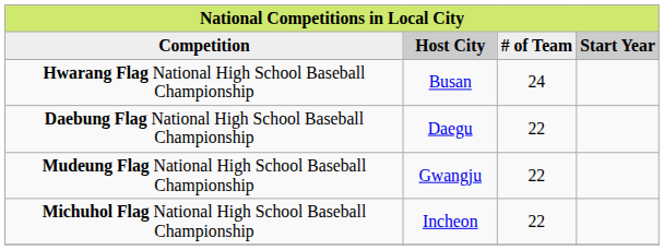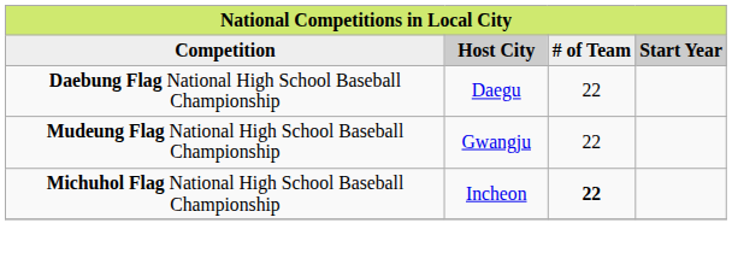- row: Hwarang Flag National High School Baseball Championship | Busan | 24
Michuhol Flag National High School Baseball Championship | # of Team: normal -> bold
